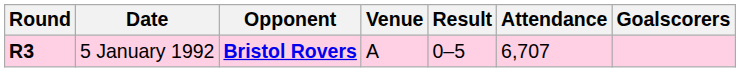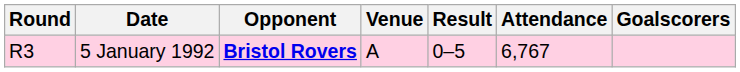5 January 1992 | Round: bold -> normal
5 January 1992 | Attendance: 6,707 -> 6,767
